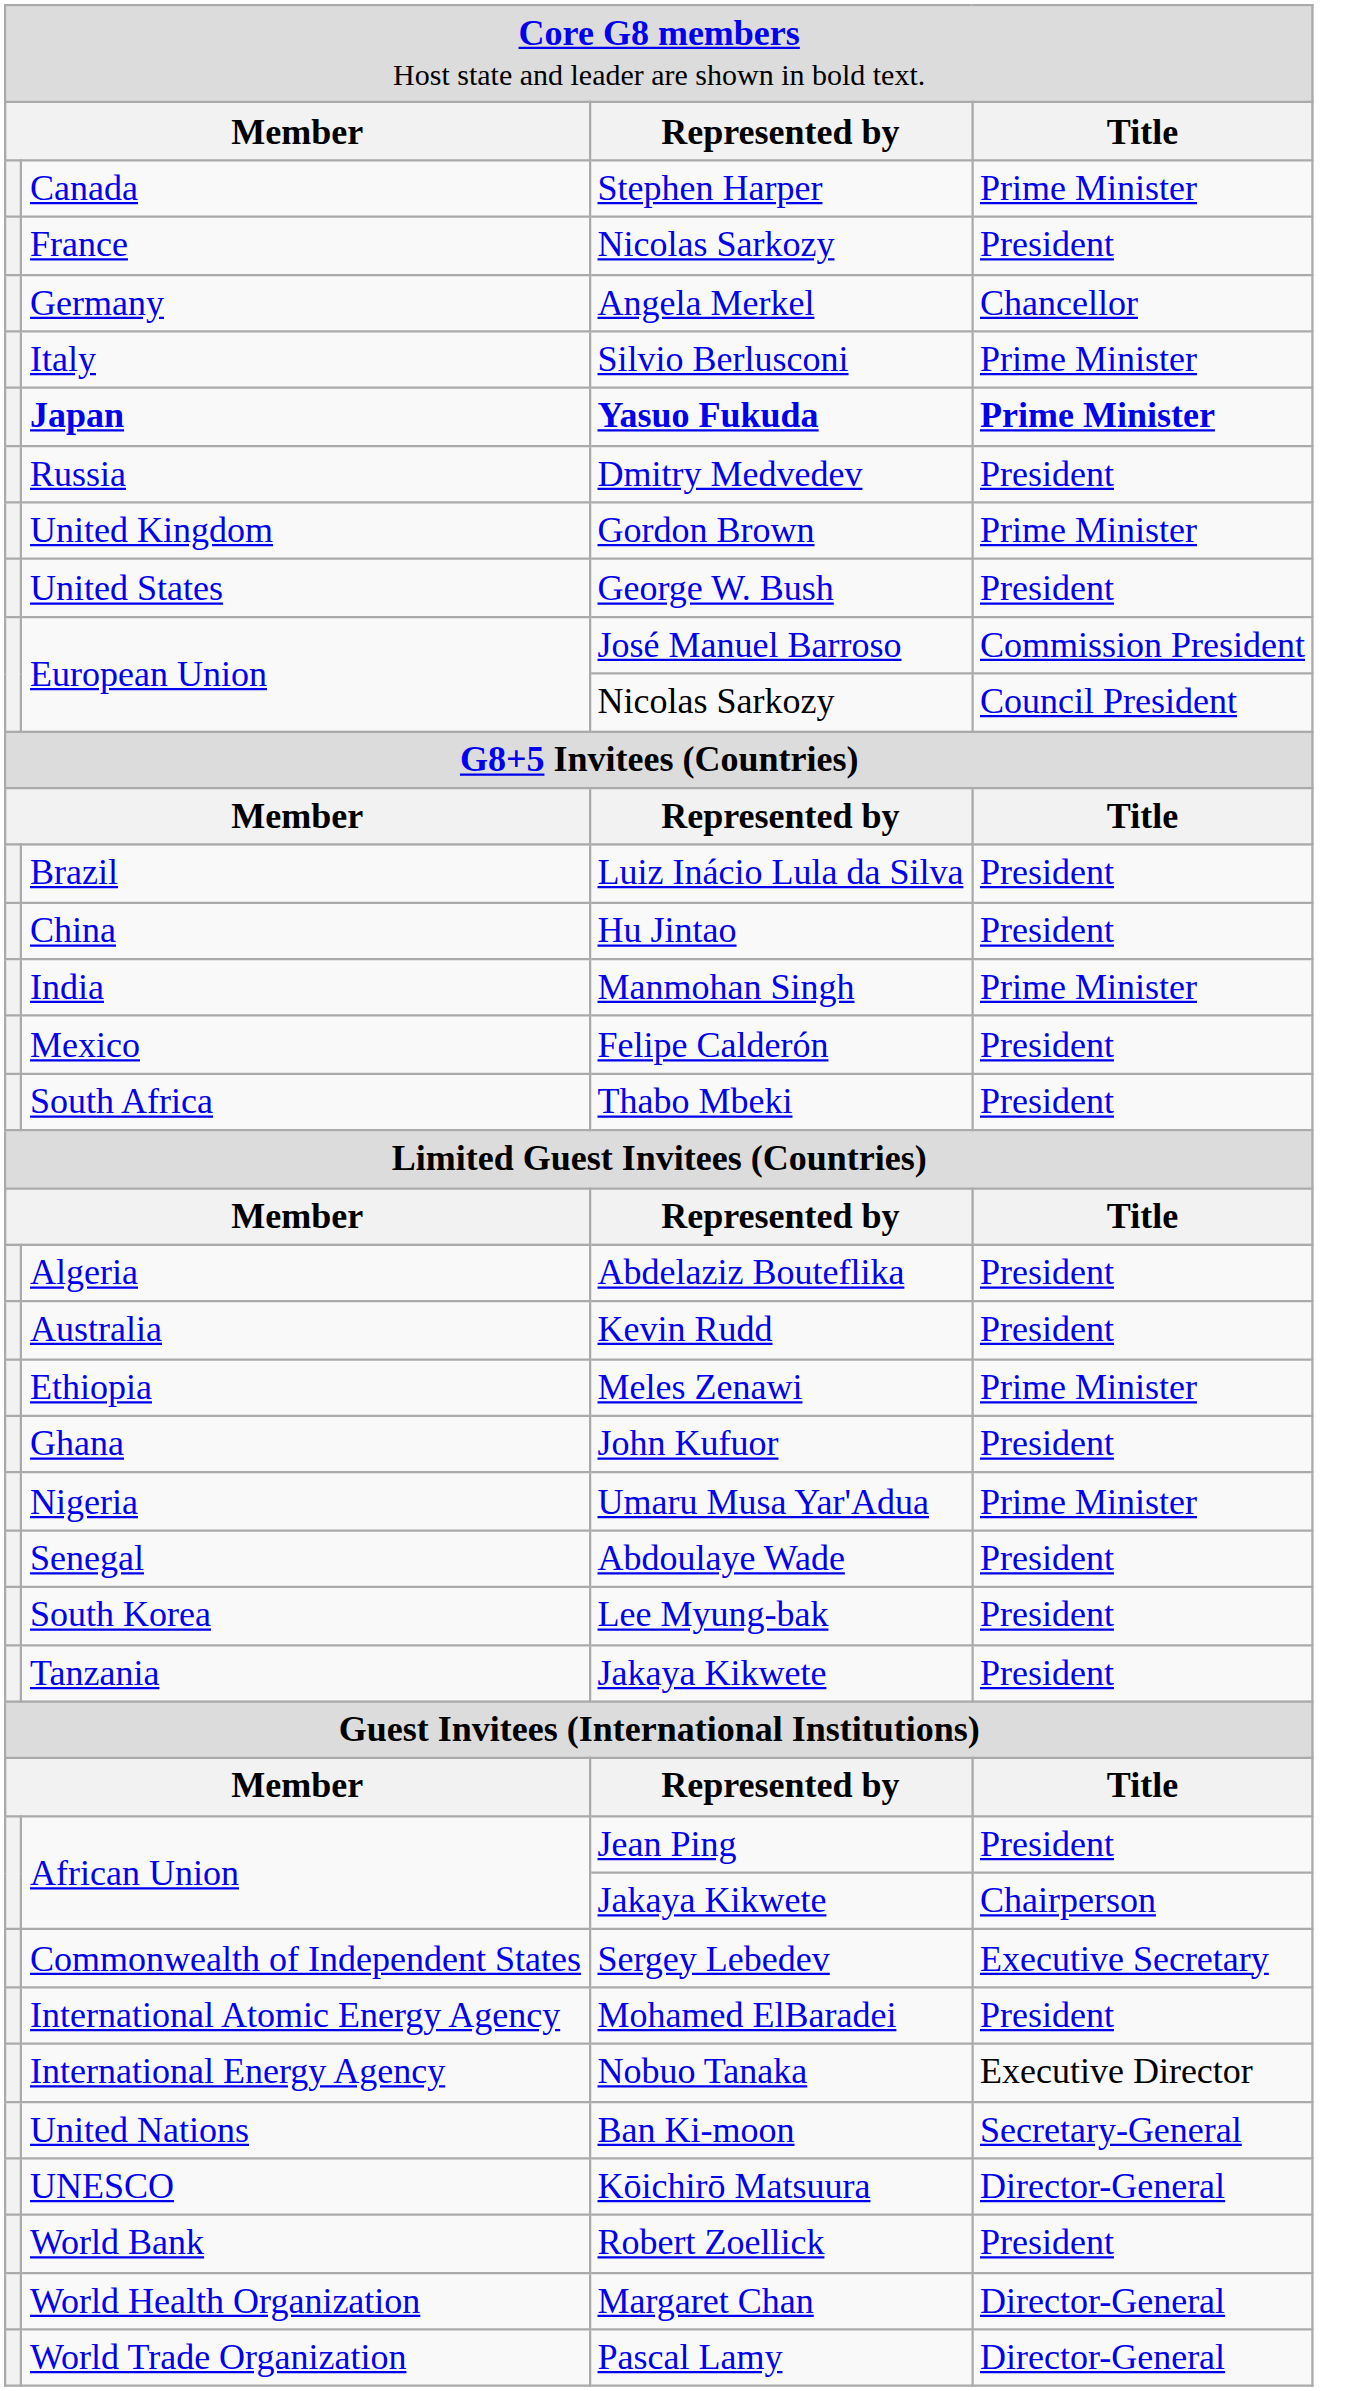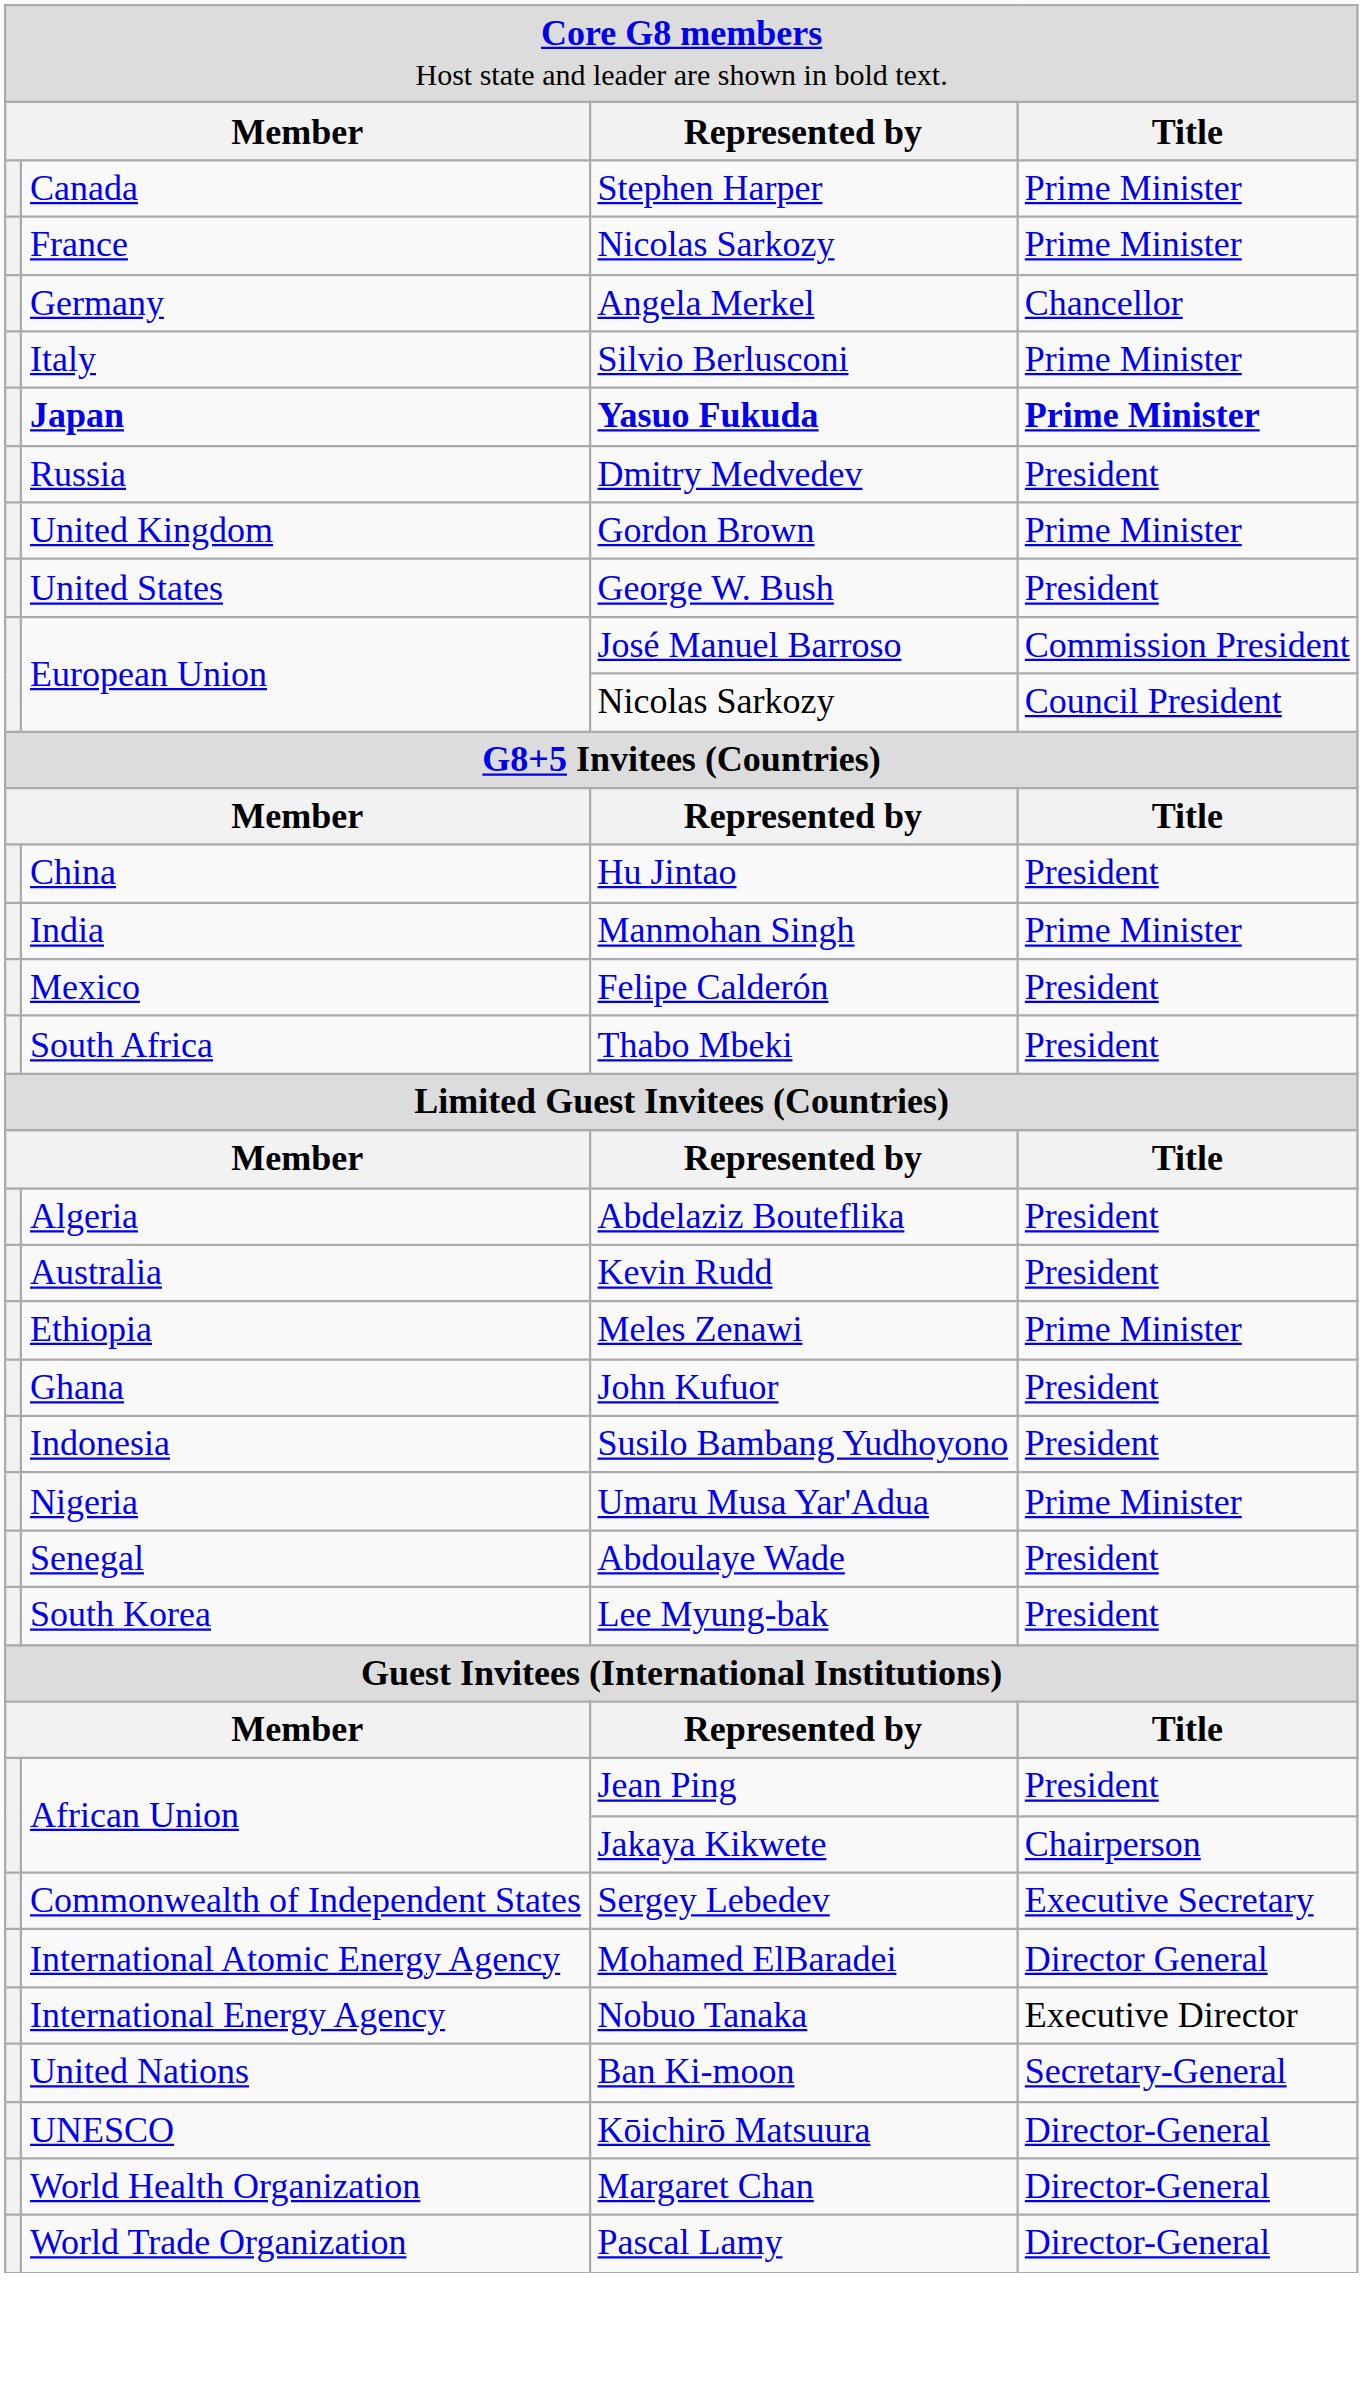France | column 4: President -> Prime Minister
- row: Brazil | Luiz Inácio Lula da Silva | President
+ row: Indonesia | Susilo Bambang Yudhoyono | President
- row: Tanzania | Jakaya Kikwete | President
International Atomic Energy Agency | column 4: President -> Director General
- row: World Bank | Robert Zoellick | President
